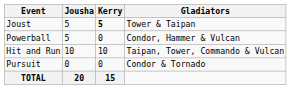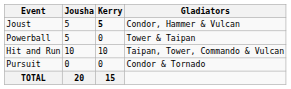Joust | Gladiators: Tower & Taipan -> Condor, Hammer & Vulcan
Powerball | Gladiators: Condor, Hammer & Vulcan -> Tower & Taipan
